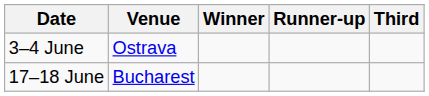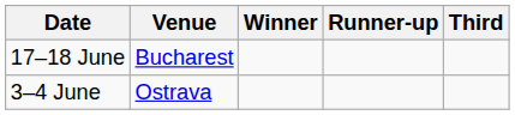rows swapped: 3–4 June <-> 17–18 June
